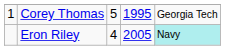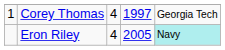Corey Thomas | column 3: 5 -> 4
Corey Thomas | column 4: 1995 -> 1997
